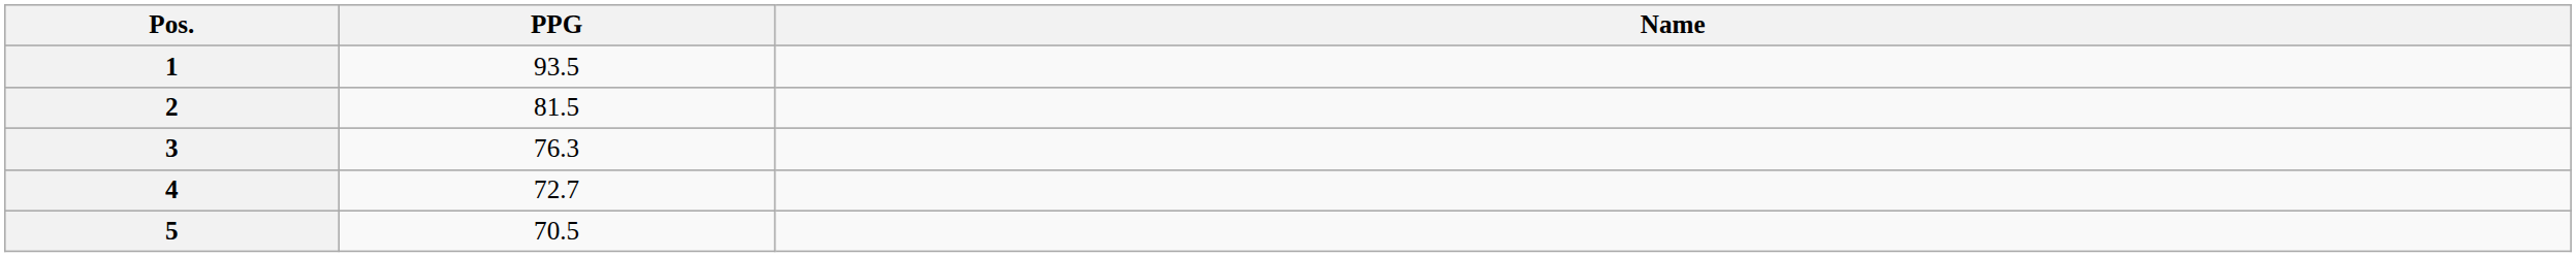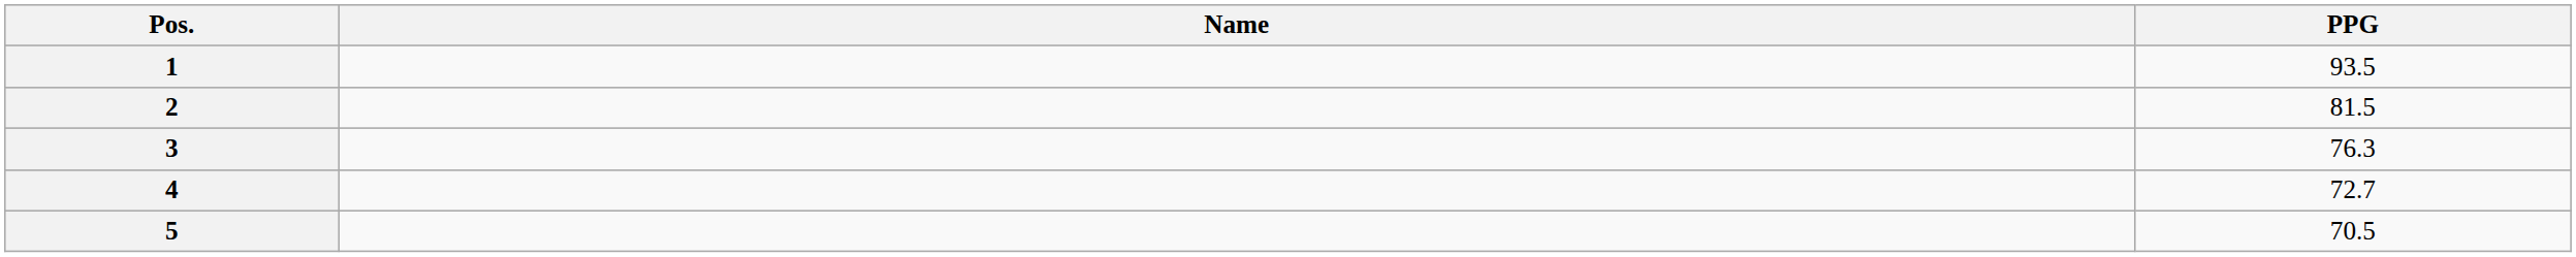columns swapped: Name <-> PPG
